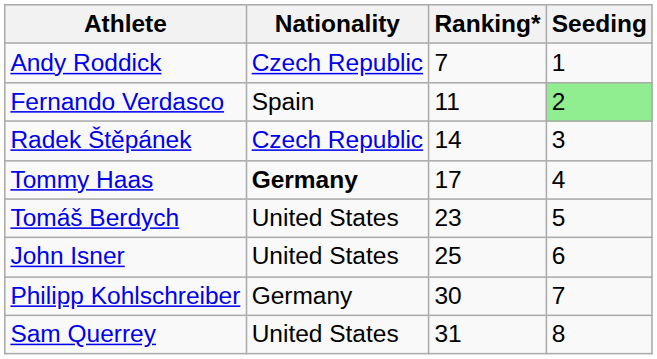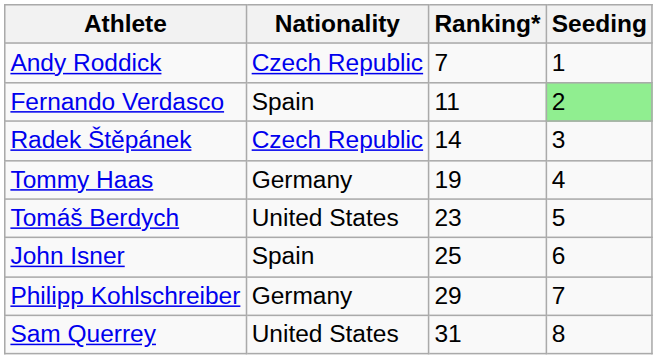Tommy Haas | Nationality: bold -> normal
Tommy Haas | Ranking*: 17 -> 19
John Isner | Nationality: United States -> Spain
Philipp Kohlschreiber | Ranking*: 30 -> 29
